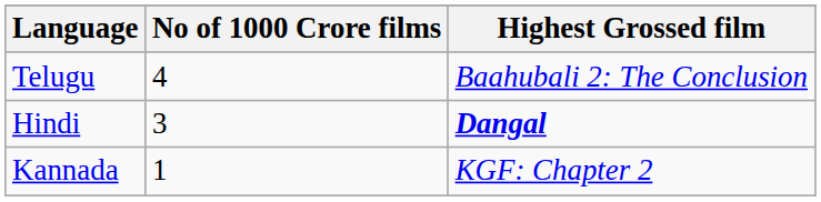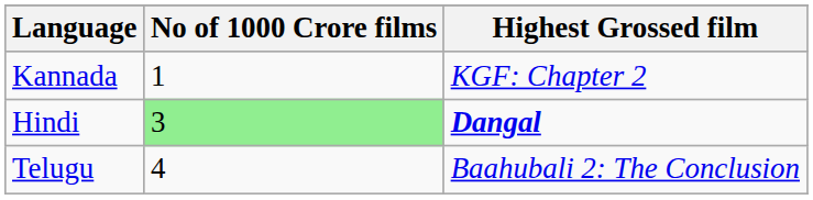rows swapped: Telugu <-> Kannada
Hindi | No of 1000 Crore films: no background -> lightgreen background
